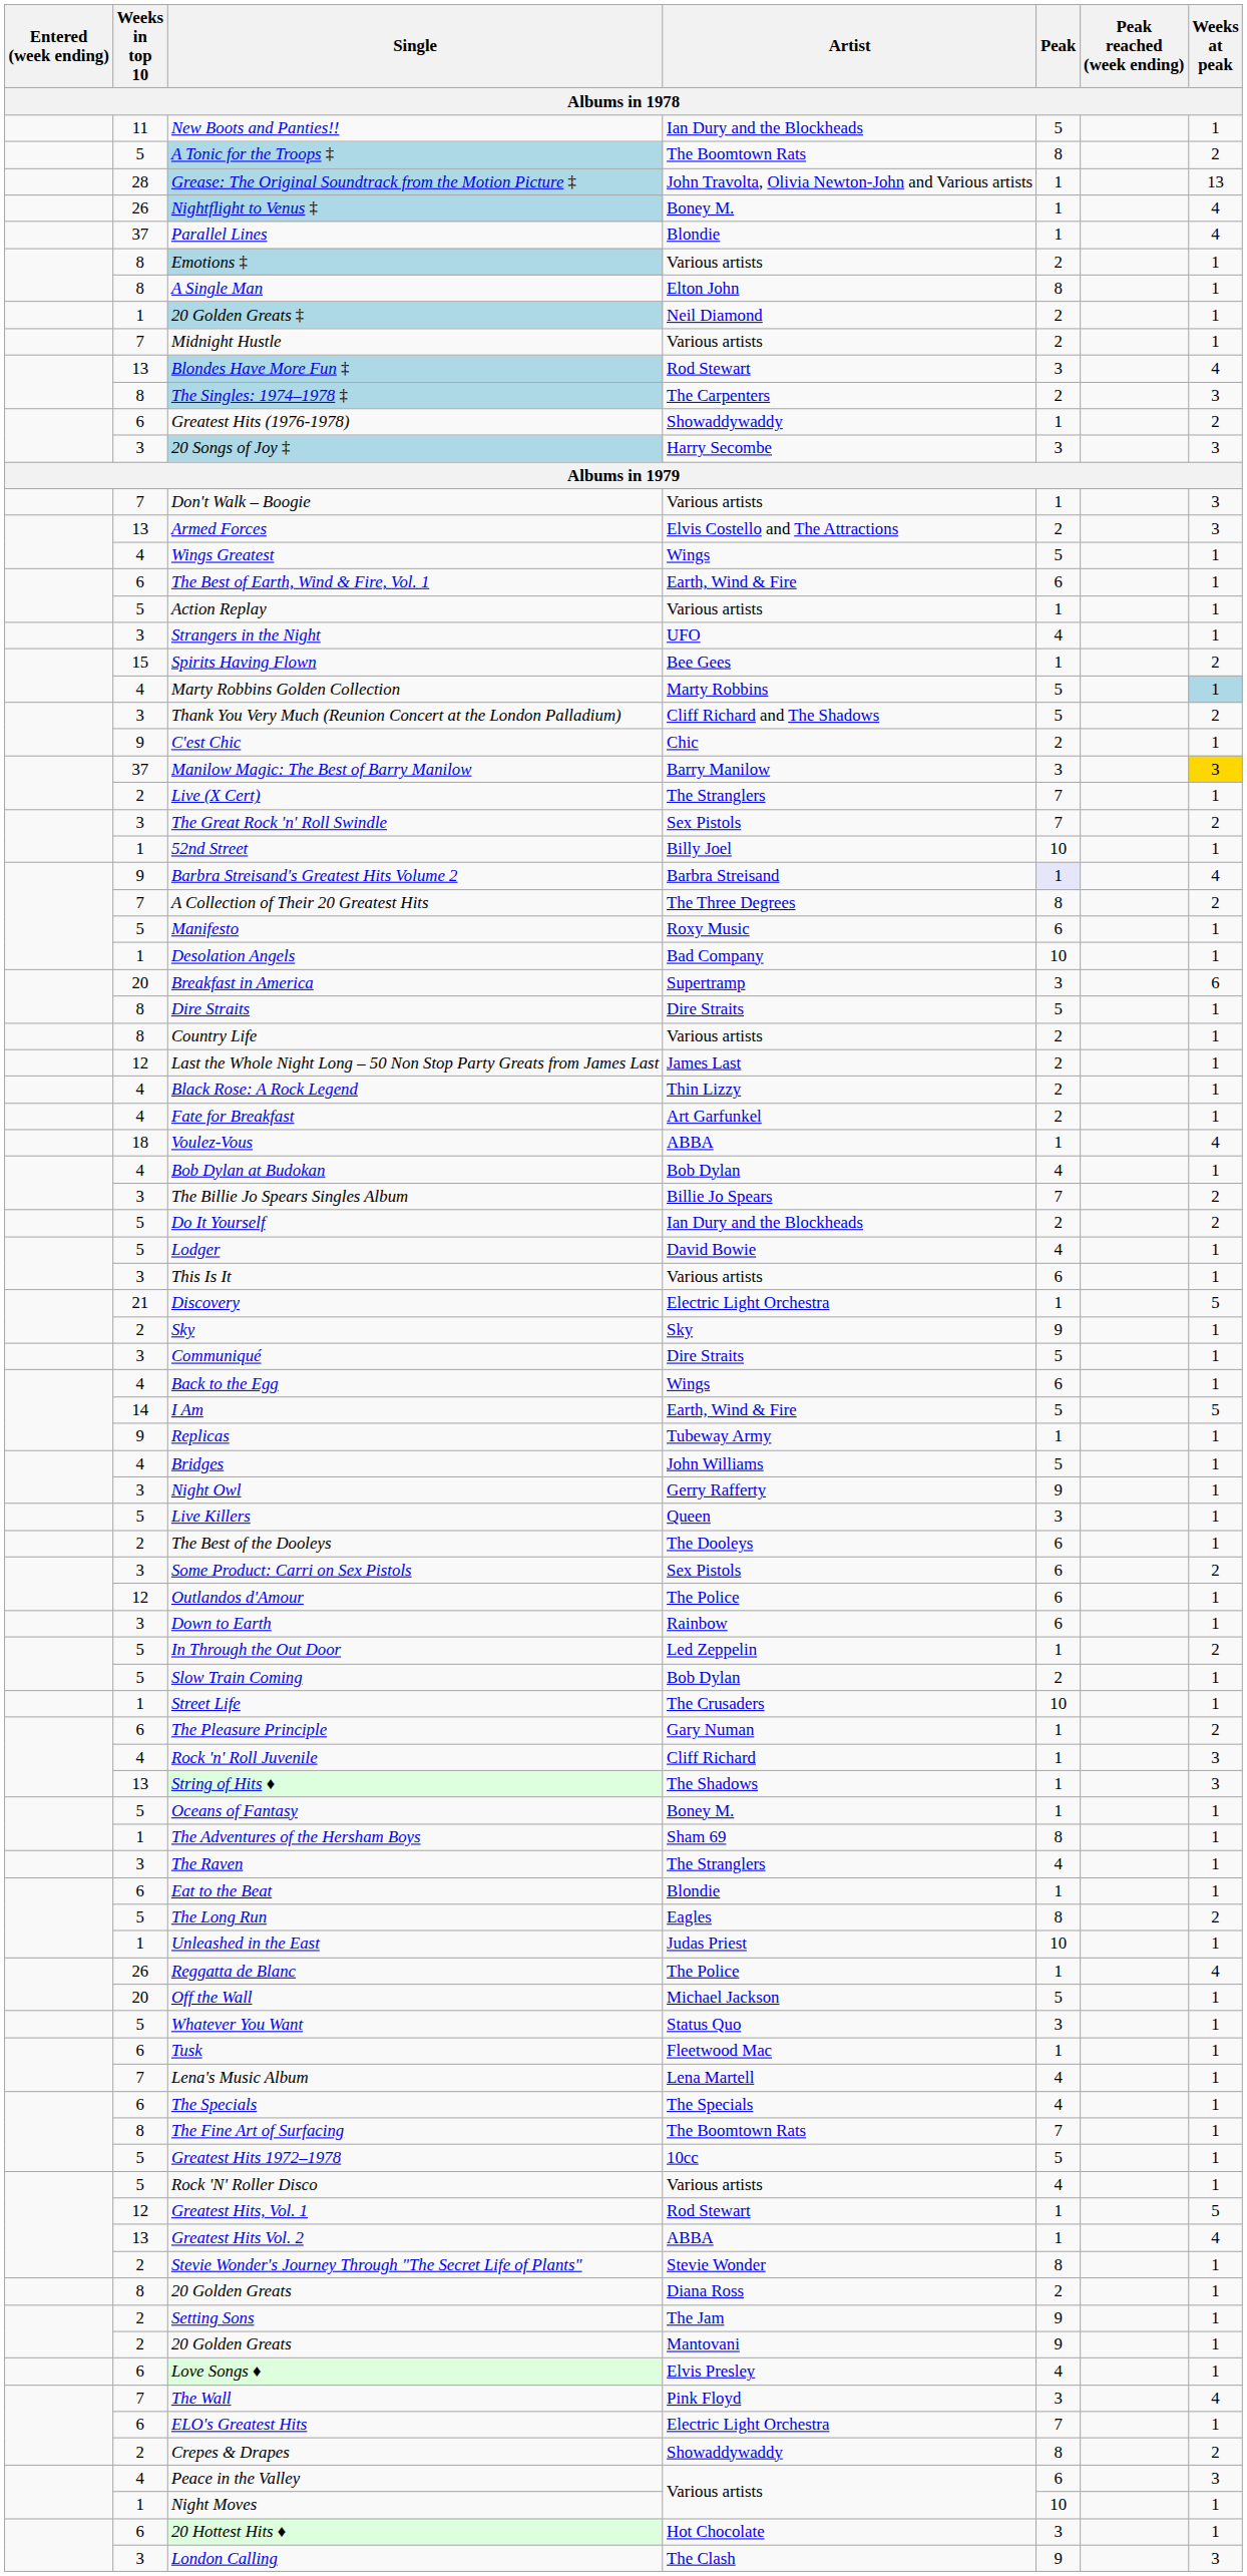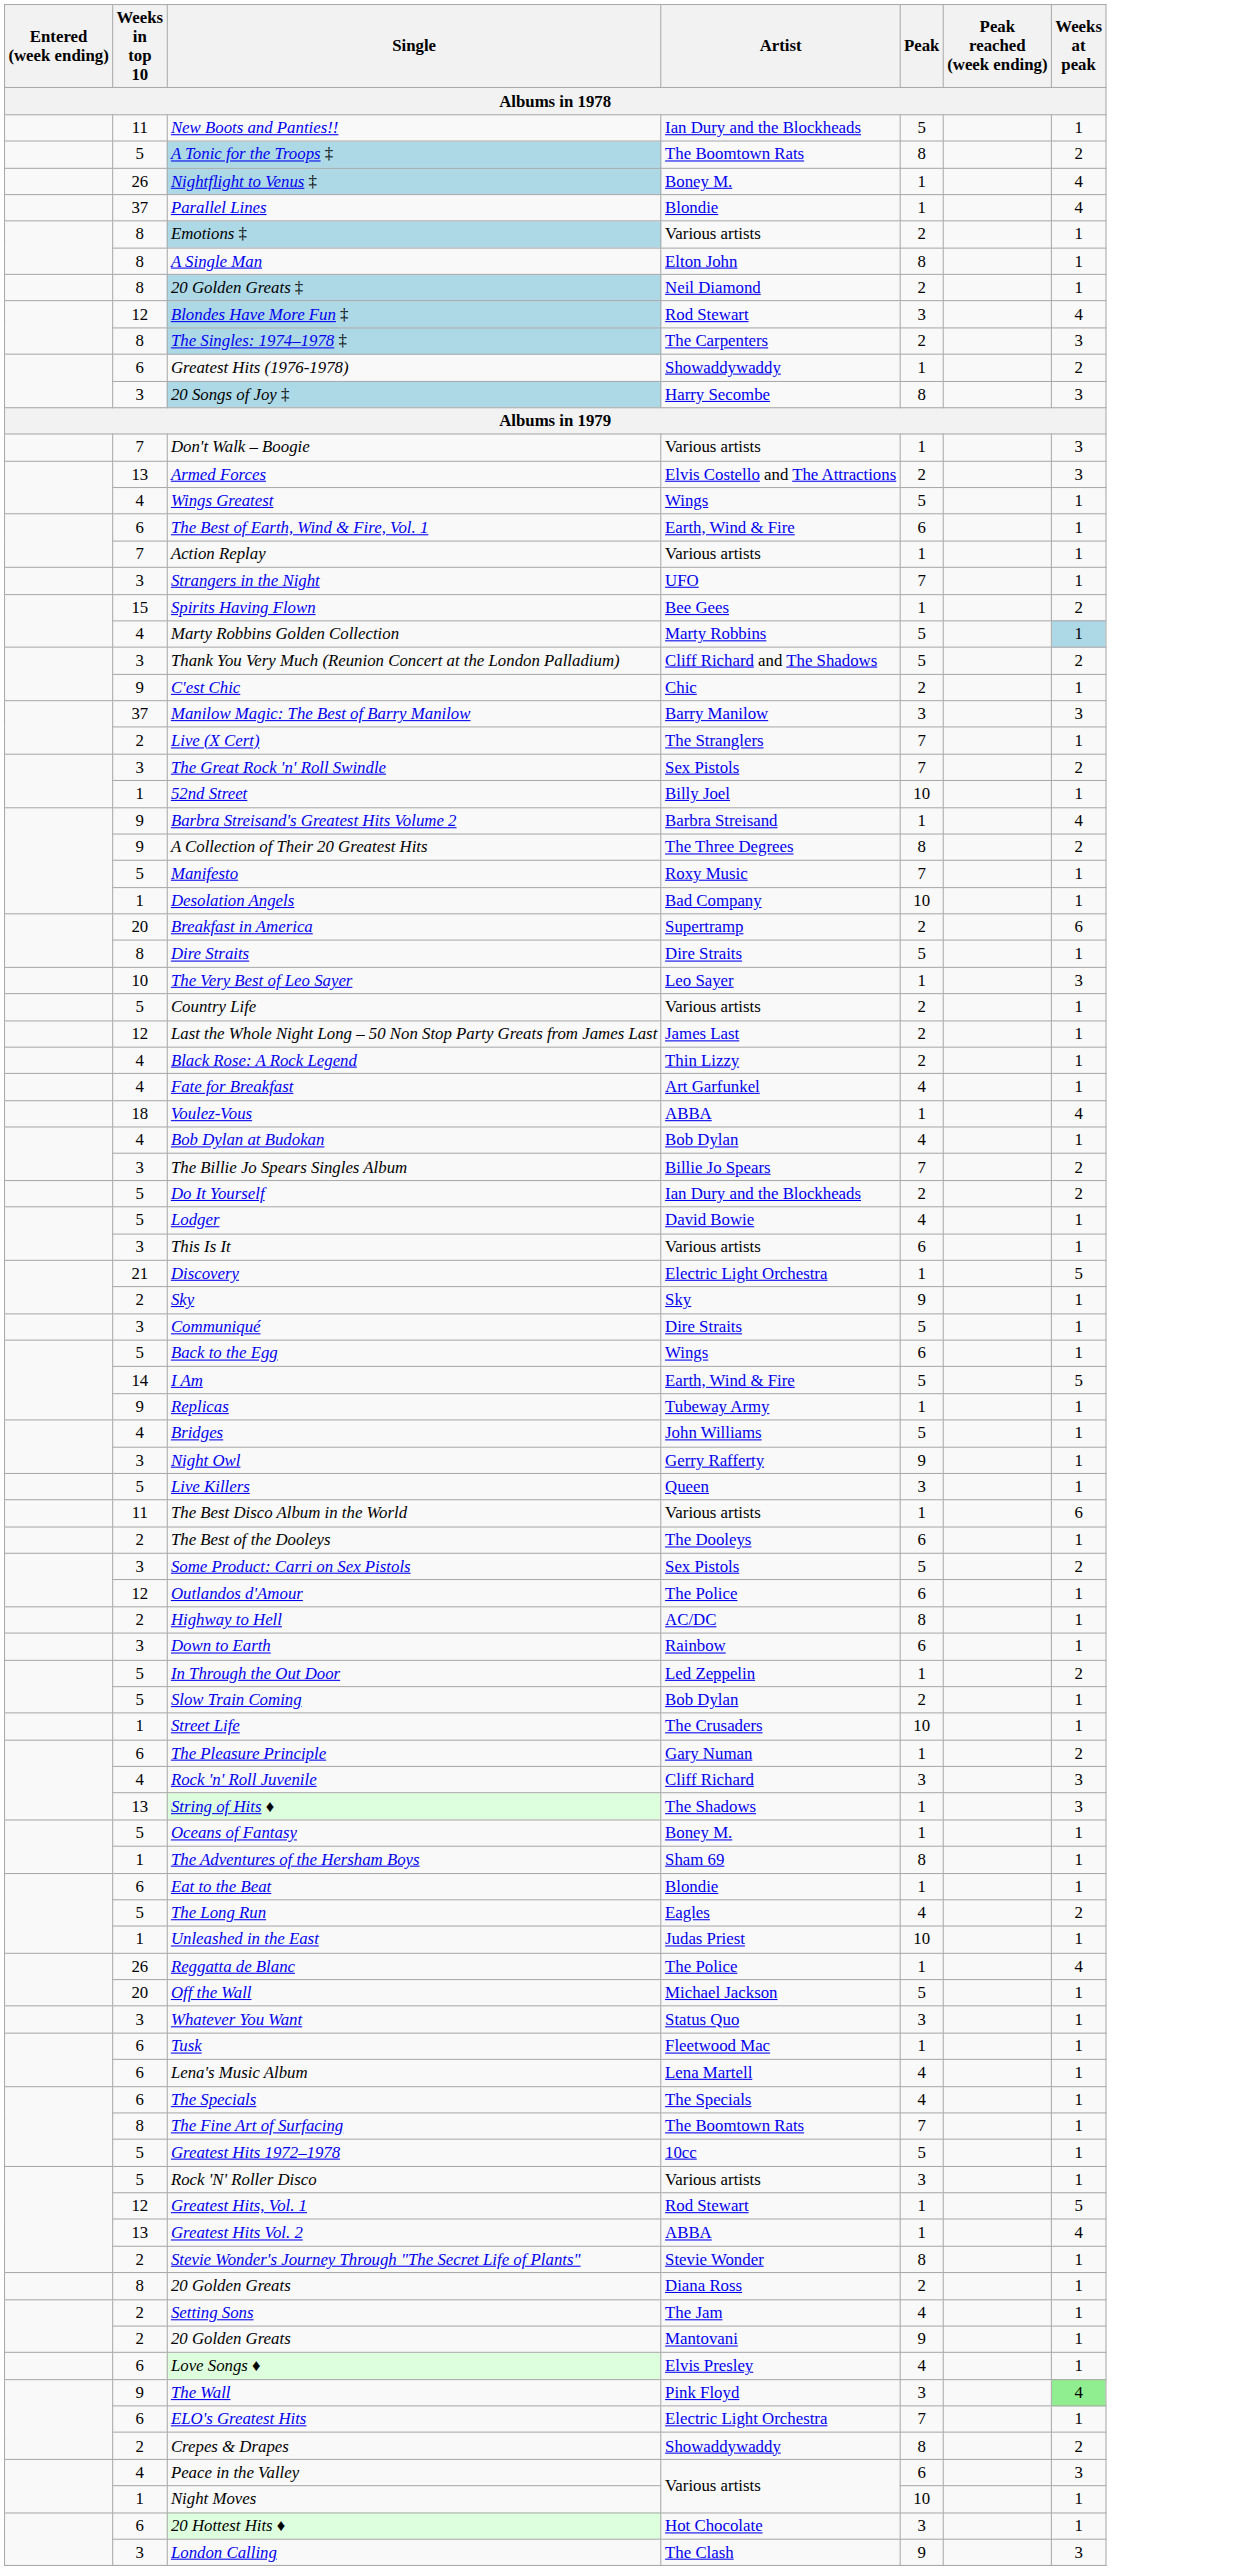- row: 28 | Grease: The Original Soundtrack from the Motion Picture ‡ | John Travolta, Olivia Newton-John and Various artists | 1 | 13
20 Golden Greats ‡ | Weeks in top 10: 1 -> 8
- row: 7 | Midnight Hustle | Various artists | 2 | 1
Blondes Have More Fun ‡ | Weeks in top 10: 13 -> 12
20 Songs of Joy ‡ | Peak: 3 -> 8
Action Replay | Weeks in top 10: 5 -> 7
Strangers in the Night | Peak: 4 -> 7
Manilow Magic: The Best of Barry Manilow | Weeks at peak: gold background -> no background
Barbra Streisand's Greatest Hits Volume 2 | Peak: lavender background -> no background
A Collection of Their 20 Greatest Hits | Weeks in top 10: 7 -> 9
Manifesto | Peak: 6 -> 7
Breakfast in America | Peak: 3 -> 2
+ row: 10 | The Very Best of Leo Sayer | Leo Sayer | 1 | 3
Country Life | Weeks in top 10: 8 -> 5
Fate for Breakfast | Peak: 2 -> 4
Back to the Egg | Weeks in top 10: 4 -> 5
+ row: 11 | The Best Disco Album in the World | Various artists | 1 | 6
Some Product: Carri on Sex Pistols | Peak: 6 -> 5
+ row: 2 | Highway to Hell | AC/DC | 8 | 1
Rock 'n' Roll Juvenile | Peak: 1 -> 3
- row: 3 | The Raven | The Stranglers | 4 | 1
The Long Run | Peak: 8 -> 4
Whatever You Want | Weeks in top 10: 5 -> 3
Lena's Music Album | Weeks in top 10: 7 -> 6
Rock 'N' Roller Disco | Peak: 4 -> 3
Setting Sons | Peak: 9 -> 4
The Wall | Weeks in top 10: 7 -> 9
The Wall | Weeks at peak: no background -> lightgreen background
